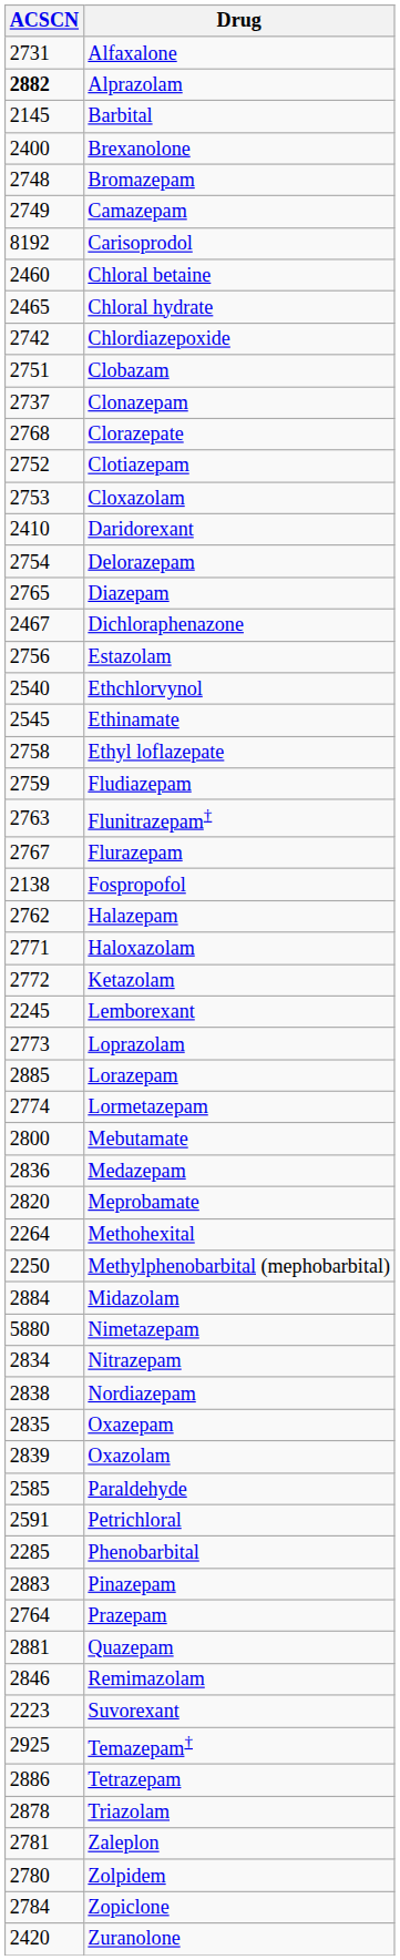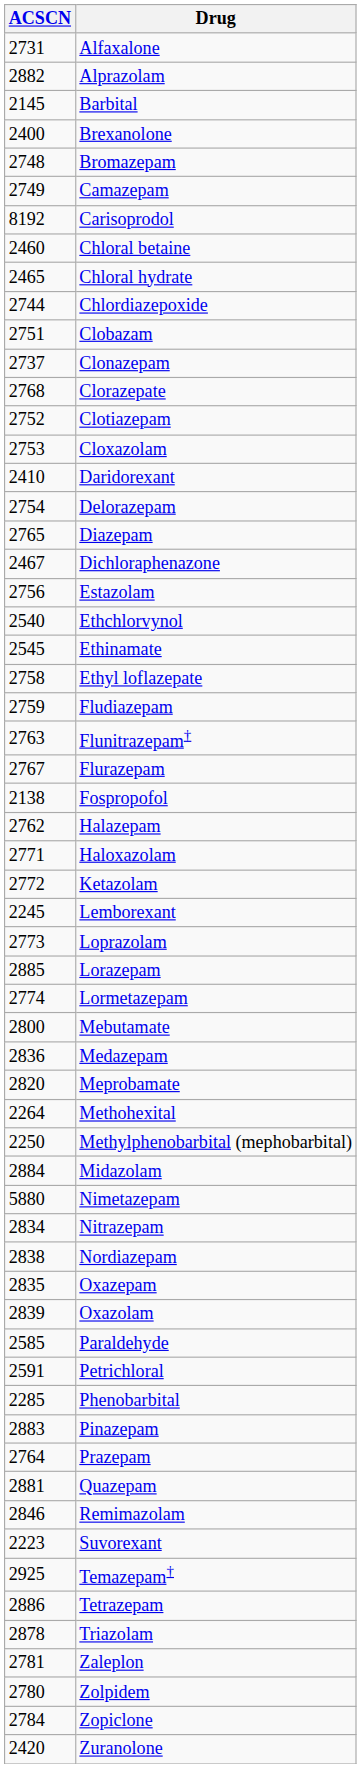Alprazolam | ACSCN: bold -> normal
Chlordiazepoxide | ACSCN: 2742 -> 2744
